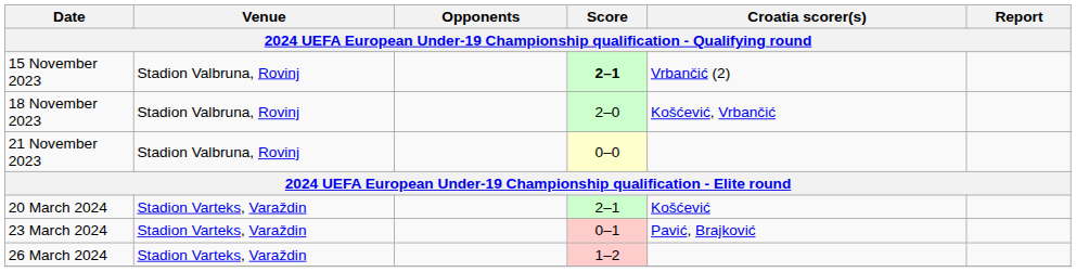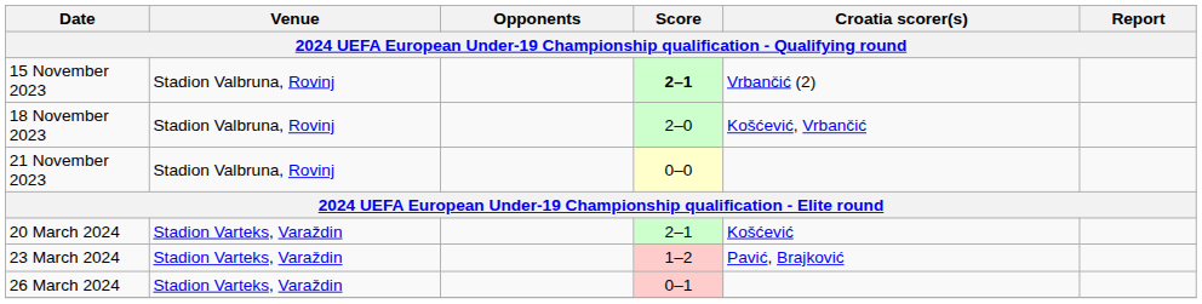23 March 2024 | Score: 0–1 -> 1–2
26 March 2024 | Score: 1–2 -> 0–1
